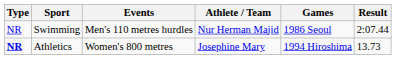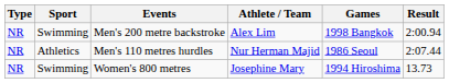+ row: NR | Swimming | Men's 200 metre backstroke | Alex Lim | 1998 Bangkok | 2:00.94
Men's 110 metres hurdles | Sport: Swimming -> Athletics
Women's 800 metres | Type: bold -> normal
Women's 800 metres | Sport: Athletics -> Swimming
